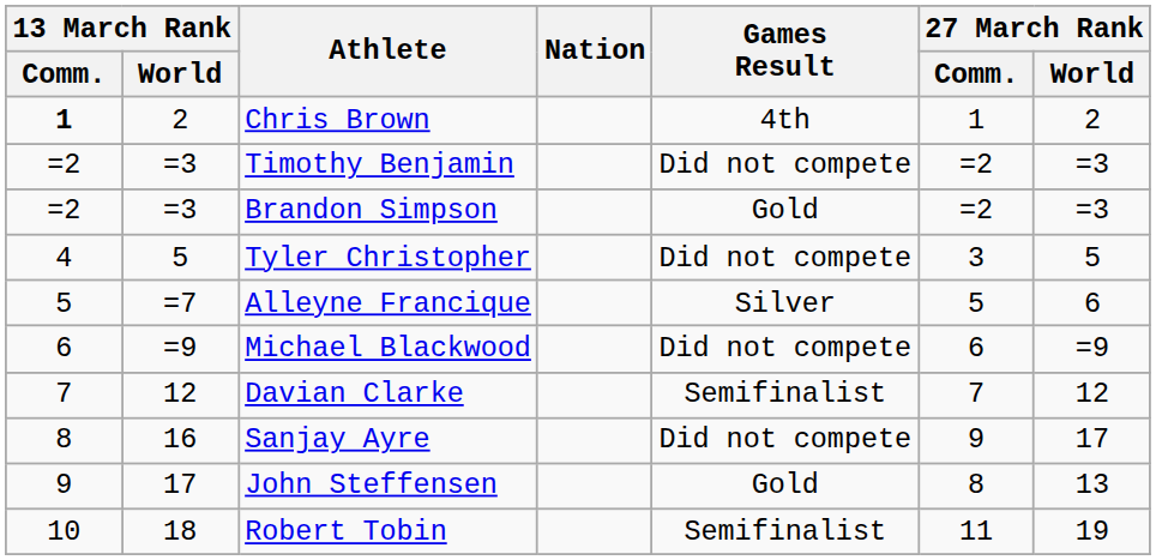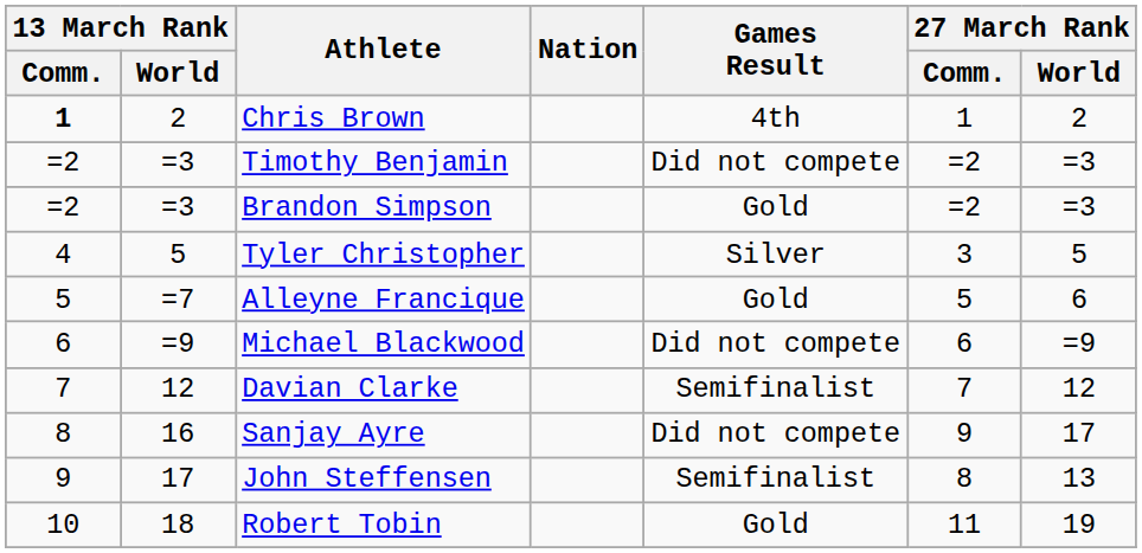Tyler Christopher | Games Result: Did not compete -> Silver
Alleyne Francique | Games Result: Silver -> Gold
John Steffensen | Games Result: Gold -> Semifinalist
Robert Tobin | Games Result: Semifinalist -> Gold
